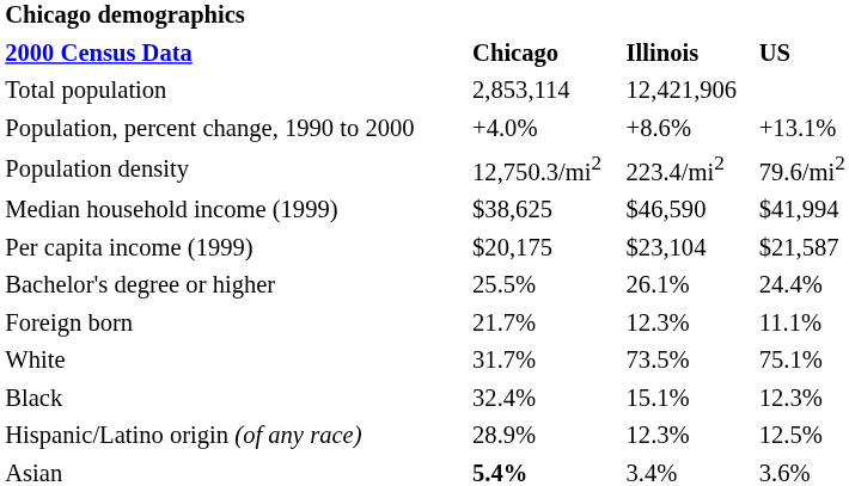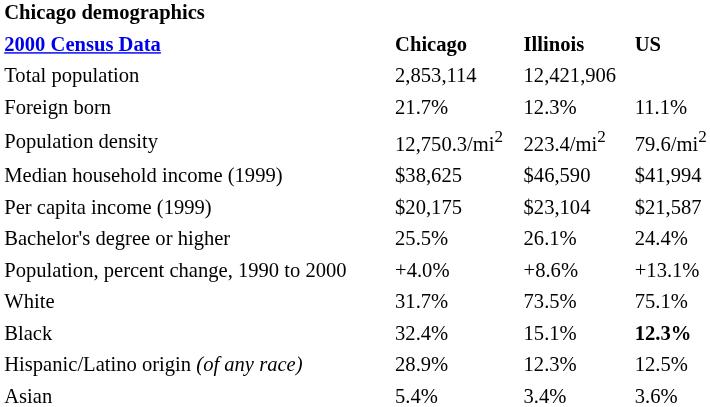rows swapped: Population, percent change, 1990 to 2000 <-> Foreign born
Black | column 4: normal -> bold
Asian | column 2: bold -> normal
